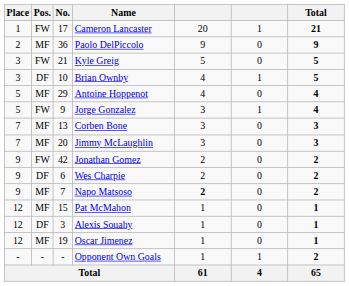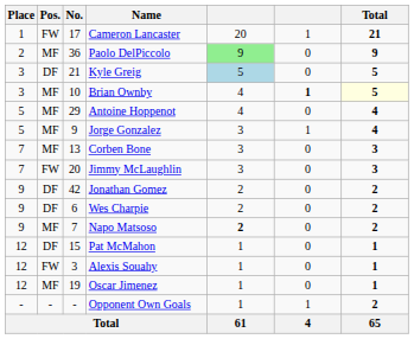Paolo DelPiccolo | column 5: no background -> lightgreen background
Kyle Greig | Pos.: FW -> DF
Kyle Greig | column 5: no background -> lightblue background
Brian Ownby | Pos.: DF -> MF
Brian Ownby | column 6: normal -> bold
Brian Ownby | Total: no background -> lightyellow background
Jorge Gonzalez | Pos.: FW -> MF
Jimmy McLaughlin | Pos.: MF -> FW
Jonathan Gomez | Pos.: FW -> DF
Pat McMahon | Pos.: MF -> DF
Alexis Souahy | Pos.: DF -> FW
